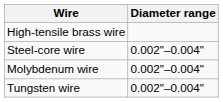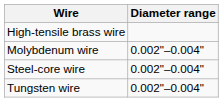rows swapped: Steel-core wire <-> Molybdenum wire
